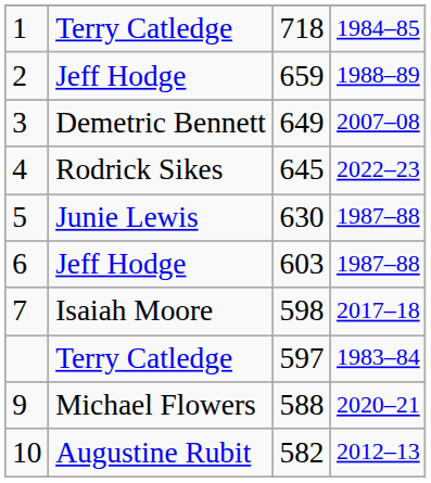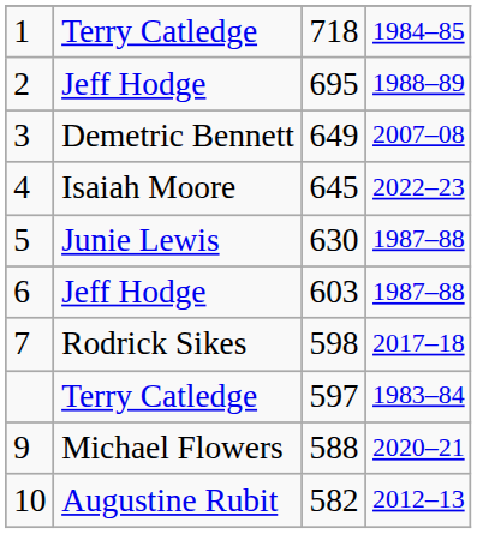2 | column 3: 659 -> 695
4 | column 2: Rodrick Sikes -> Isaiah Moore
7 | column 2: Isaiah Moore -> Rodrick Sikes
